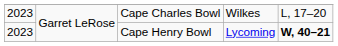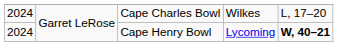Cape Charles Bowl | column 1: 2023 -> 2024
Cape Henry Bowl | column 1: 2023 -> 2024
